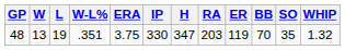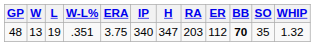48 | IP: 330 -> 340
48 | ER: 119 -> 112
48 | BB: normal -> bold
